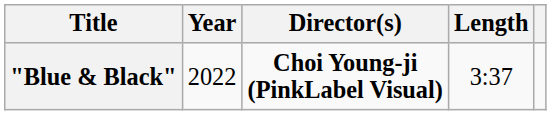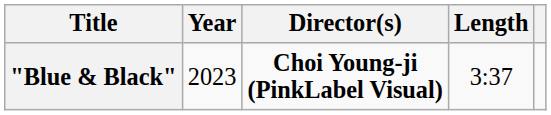"Blue & Black" | Year: 2022 -> 2023
